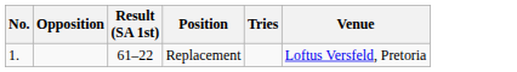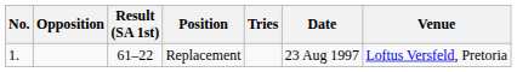+ column: Date | 23 Aug 1997
